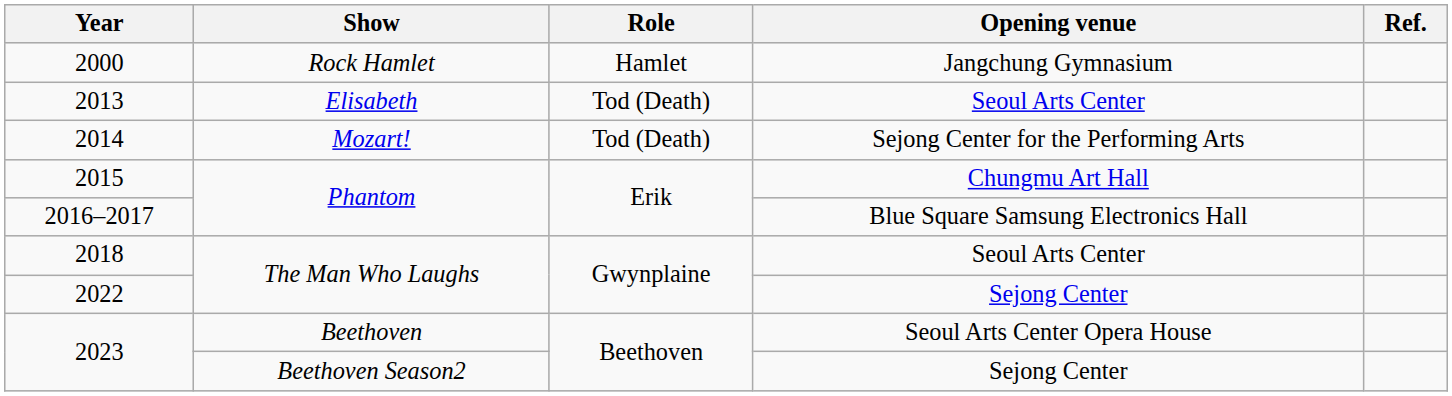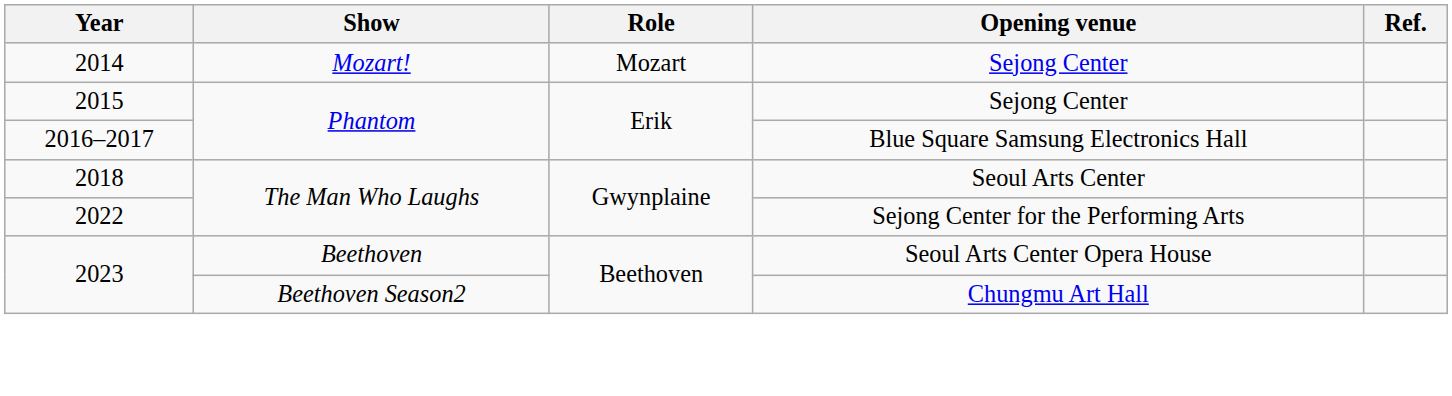- row: 2000 | Rock Hamlet | Hamlet | Jangchung Gymnasium
- row: 2013 | Elisabeth | Tod (Death) | Seoul Arts Center
2014 | Role: Tod (Death) -> Mozart
2014 | Opening venue: Sejong Center for the Performing Arts -> Sejong Center
2015 | Opening venue: Chungmu Art Hall -> Sejong Center
2022 | Opening venue: Sejong Center -> Sejong Center for the Performing Arts
2023 / Beethoven Season2 | Opening venue: Sejong Center -> Chungmu Art Hall
